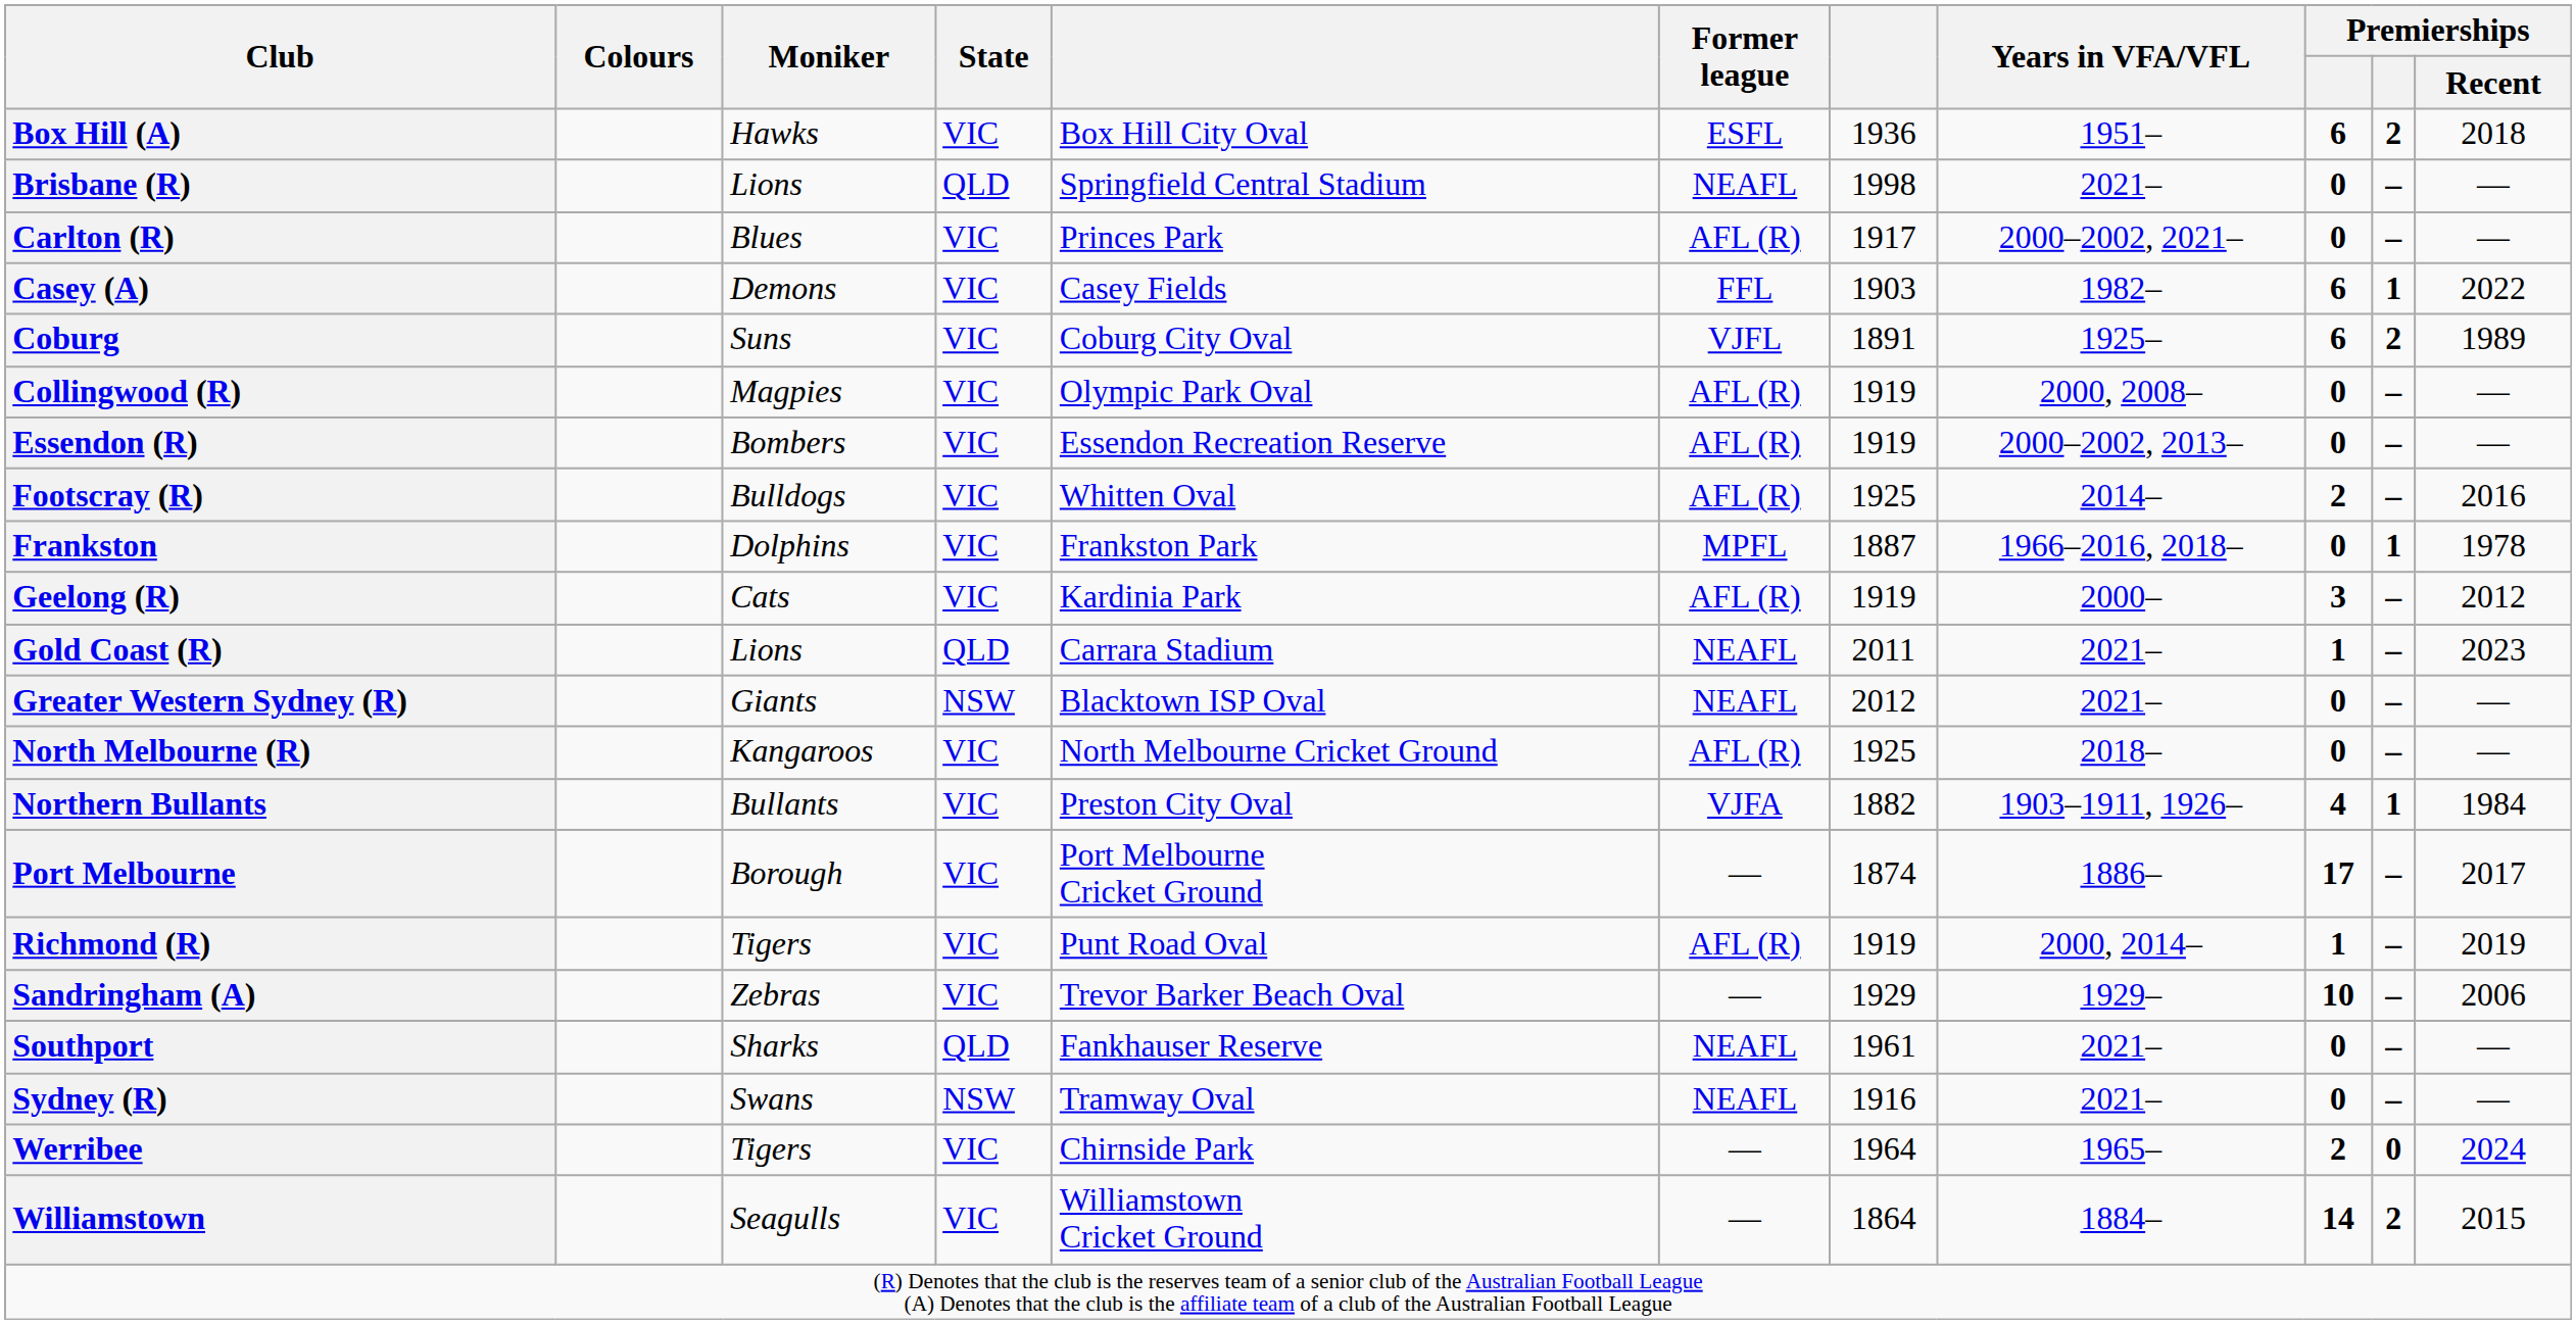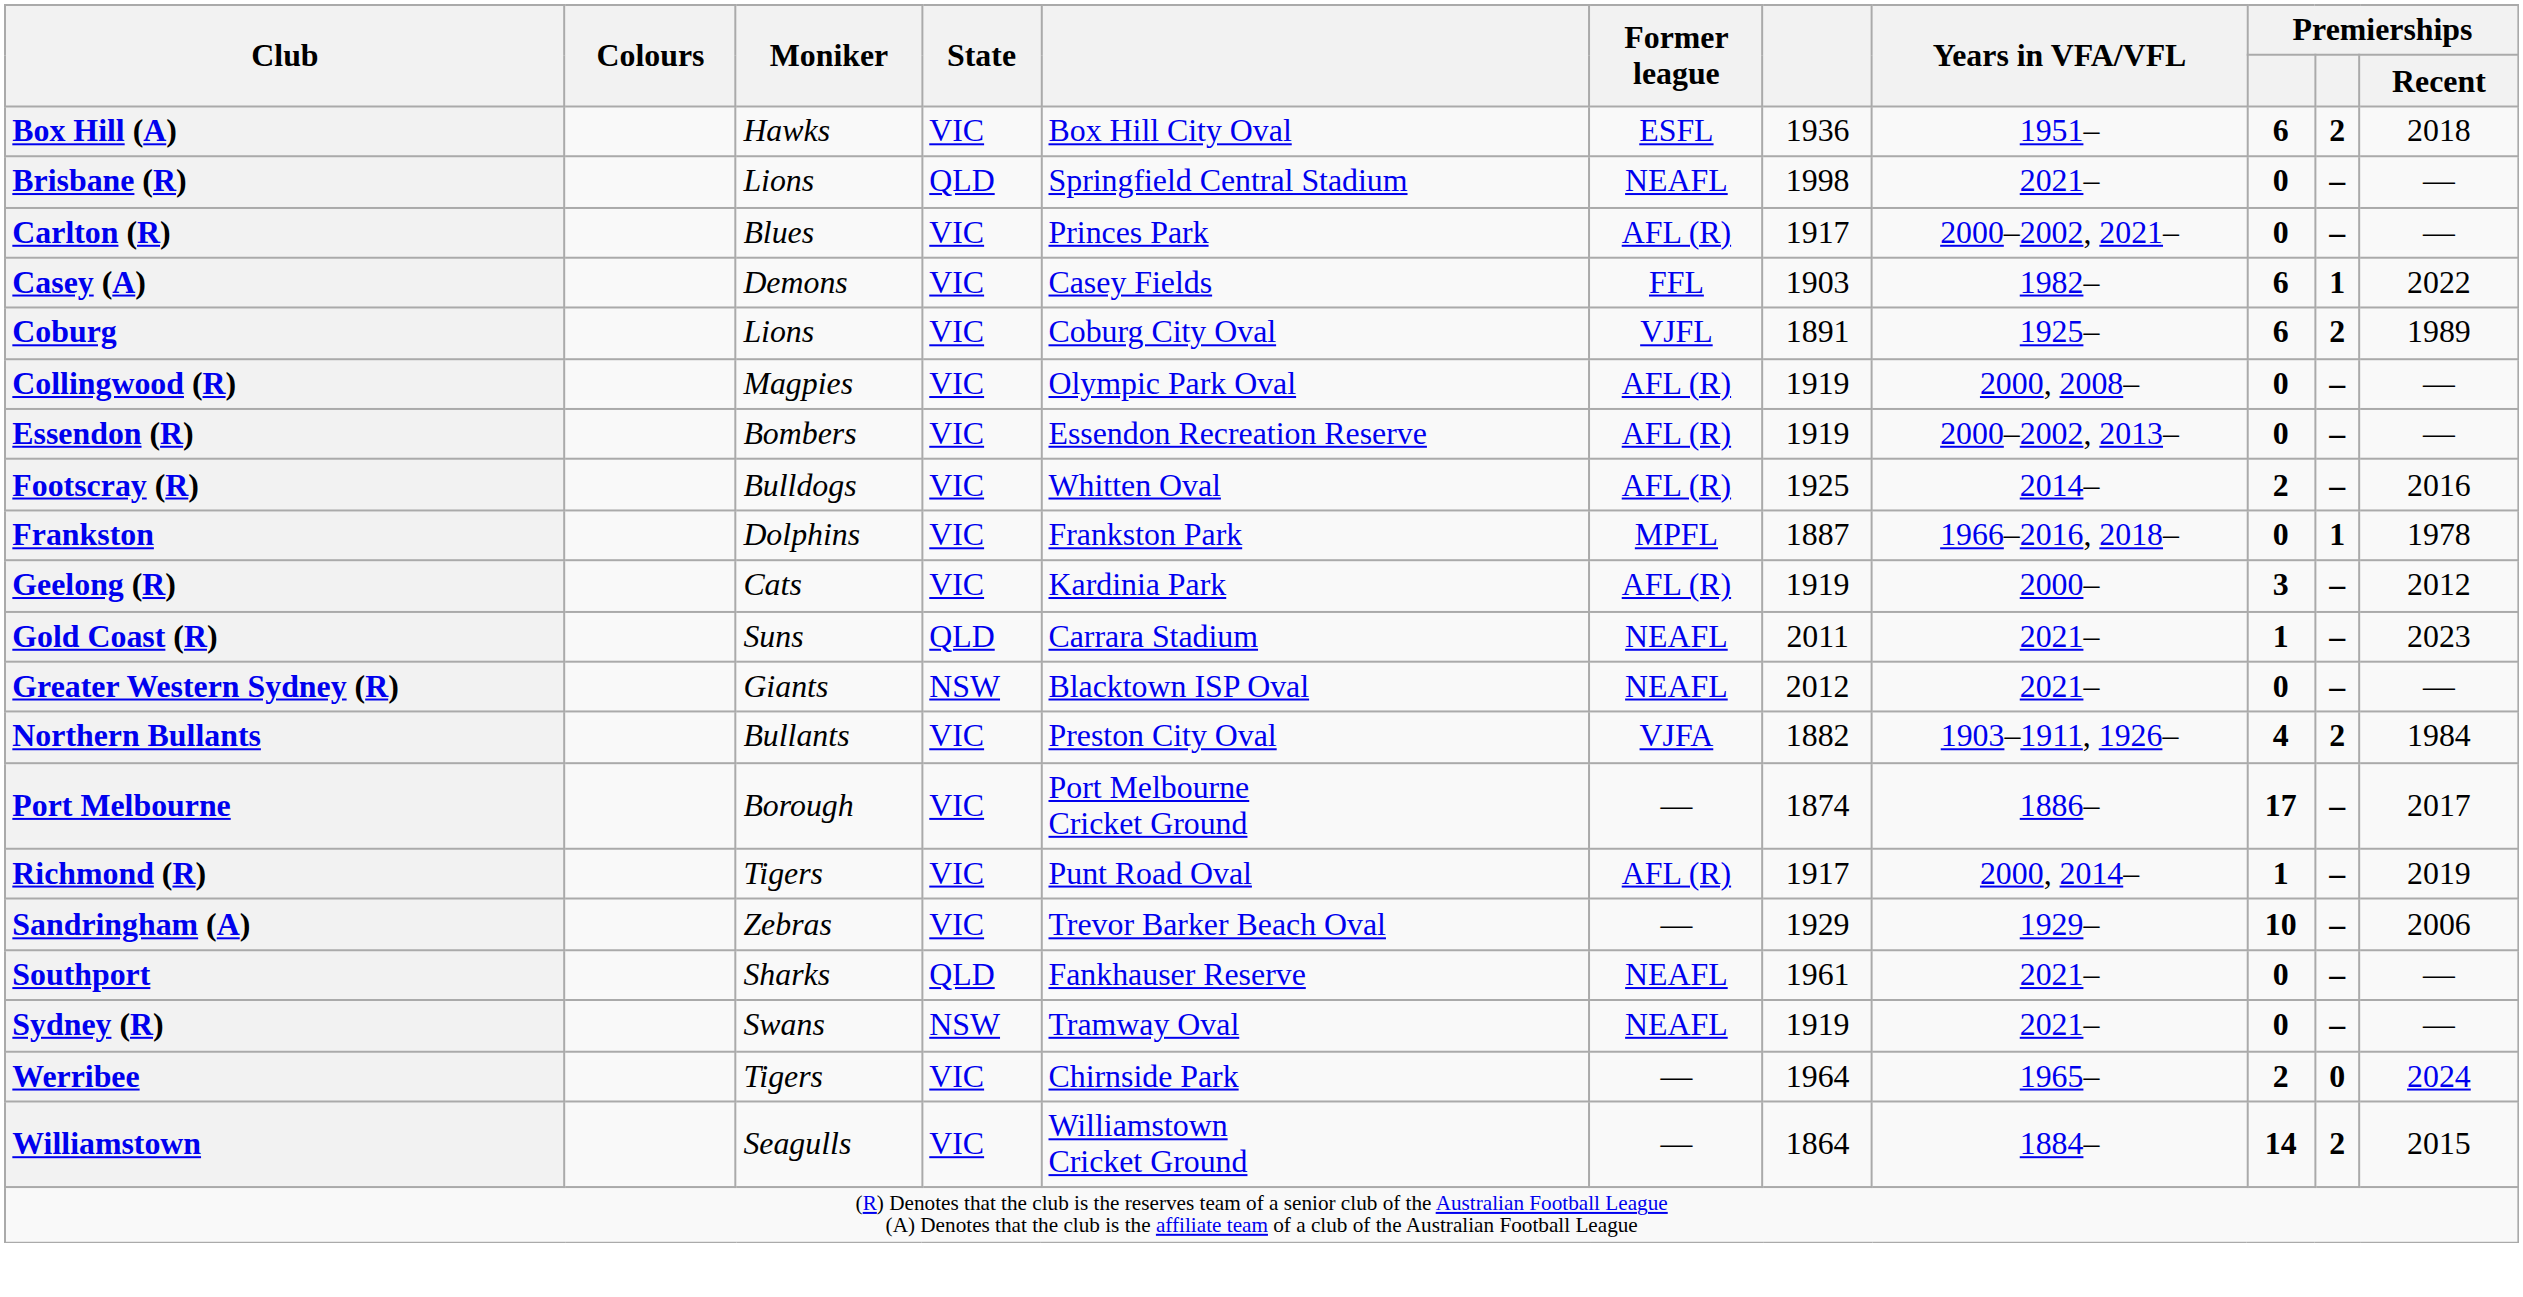Coburg | Moniker: Suns -> Lions
Gold Coast (R) | Moniker: Lions -> Suns
- row: North Melbourne (R) | Kangaroos | VIC | North Melbourne Cricket Ground | AFL (R) | 1925 | 2018– | 0 | – | —
Northern Bullants | column 10: 1 -> 2
Richmond (R) | column 7: 1919 -> 1917
Sydney (R) | column 7: 1916 -> 1919
